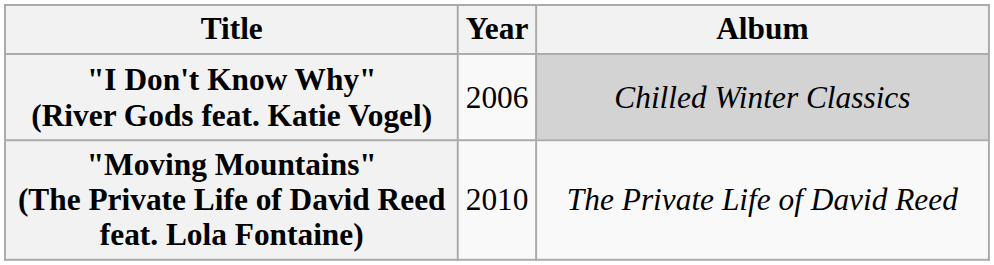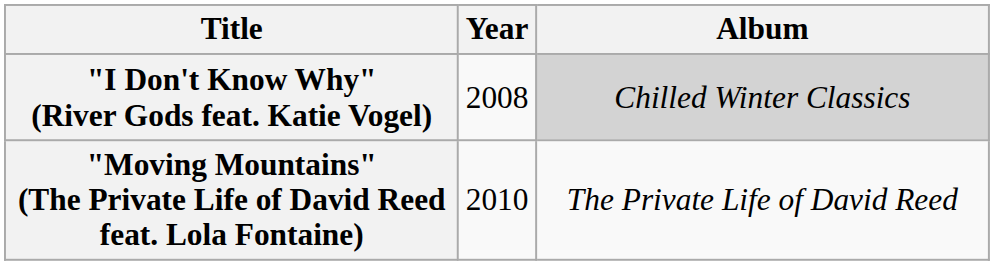"I Don't Know Why" (River Gods feat. Katie Vogel) | Year: 2006 -> 2008
